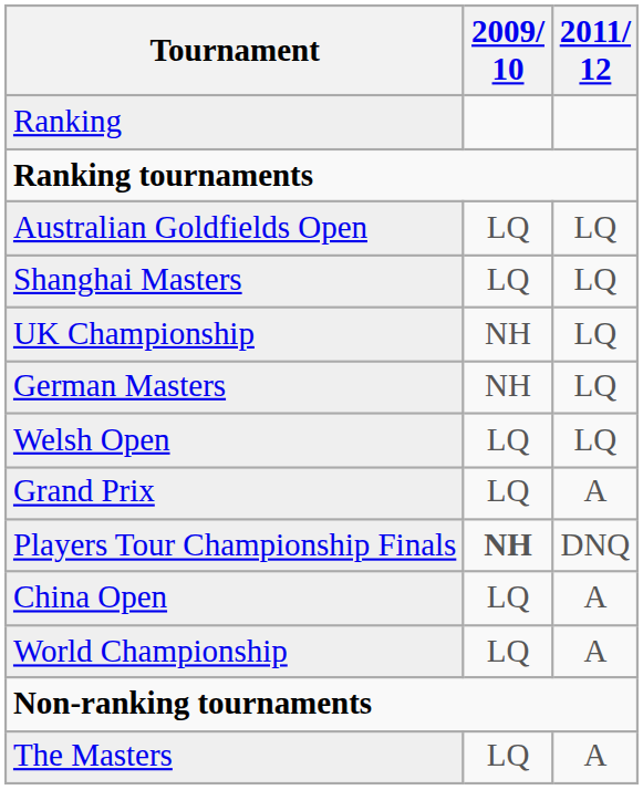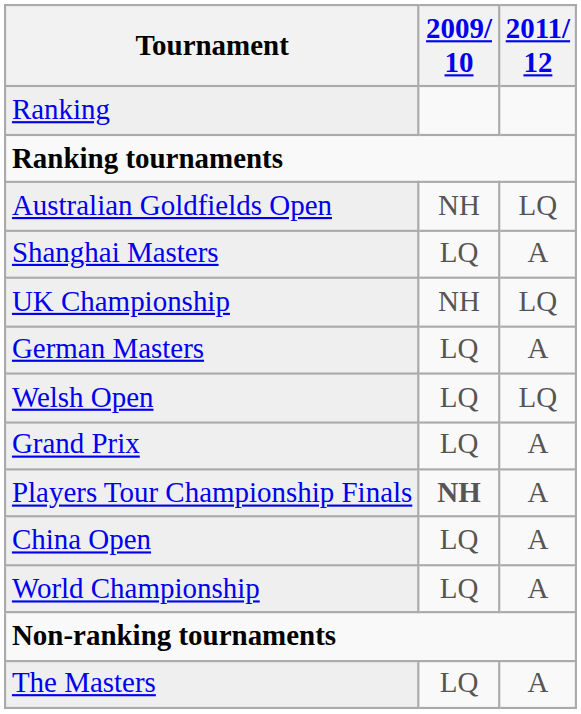Australian Goldfields Open | 2009/ 10: LQ -> NH
Shanghai Masters | 2011/ 12: LQ -> A
German Masters | 2009/ 10: NH -> LQ
German Masters | 2011/ 12: LQ -> A
Players Tour Championship Finals | 2011/ 12: DNQ -> A
